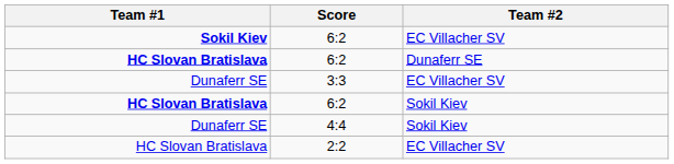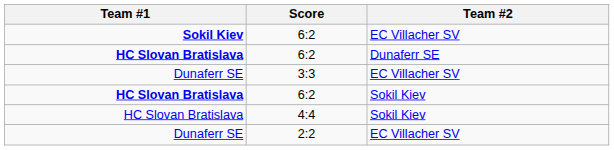4:4 | Team #1: Dunaferr SE -> HC Slovan Bratislava
2:2 | Team #1: HC Slovan Bratislava -> Dunaferr SE
